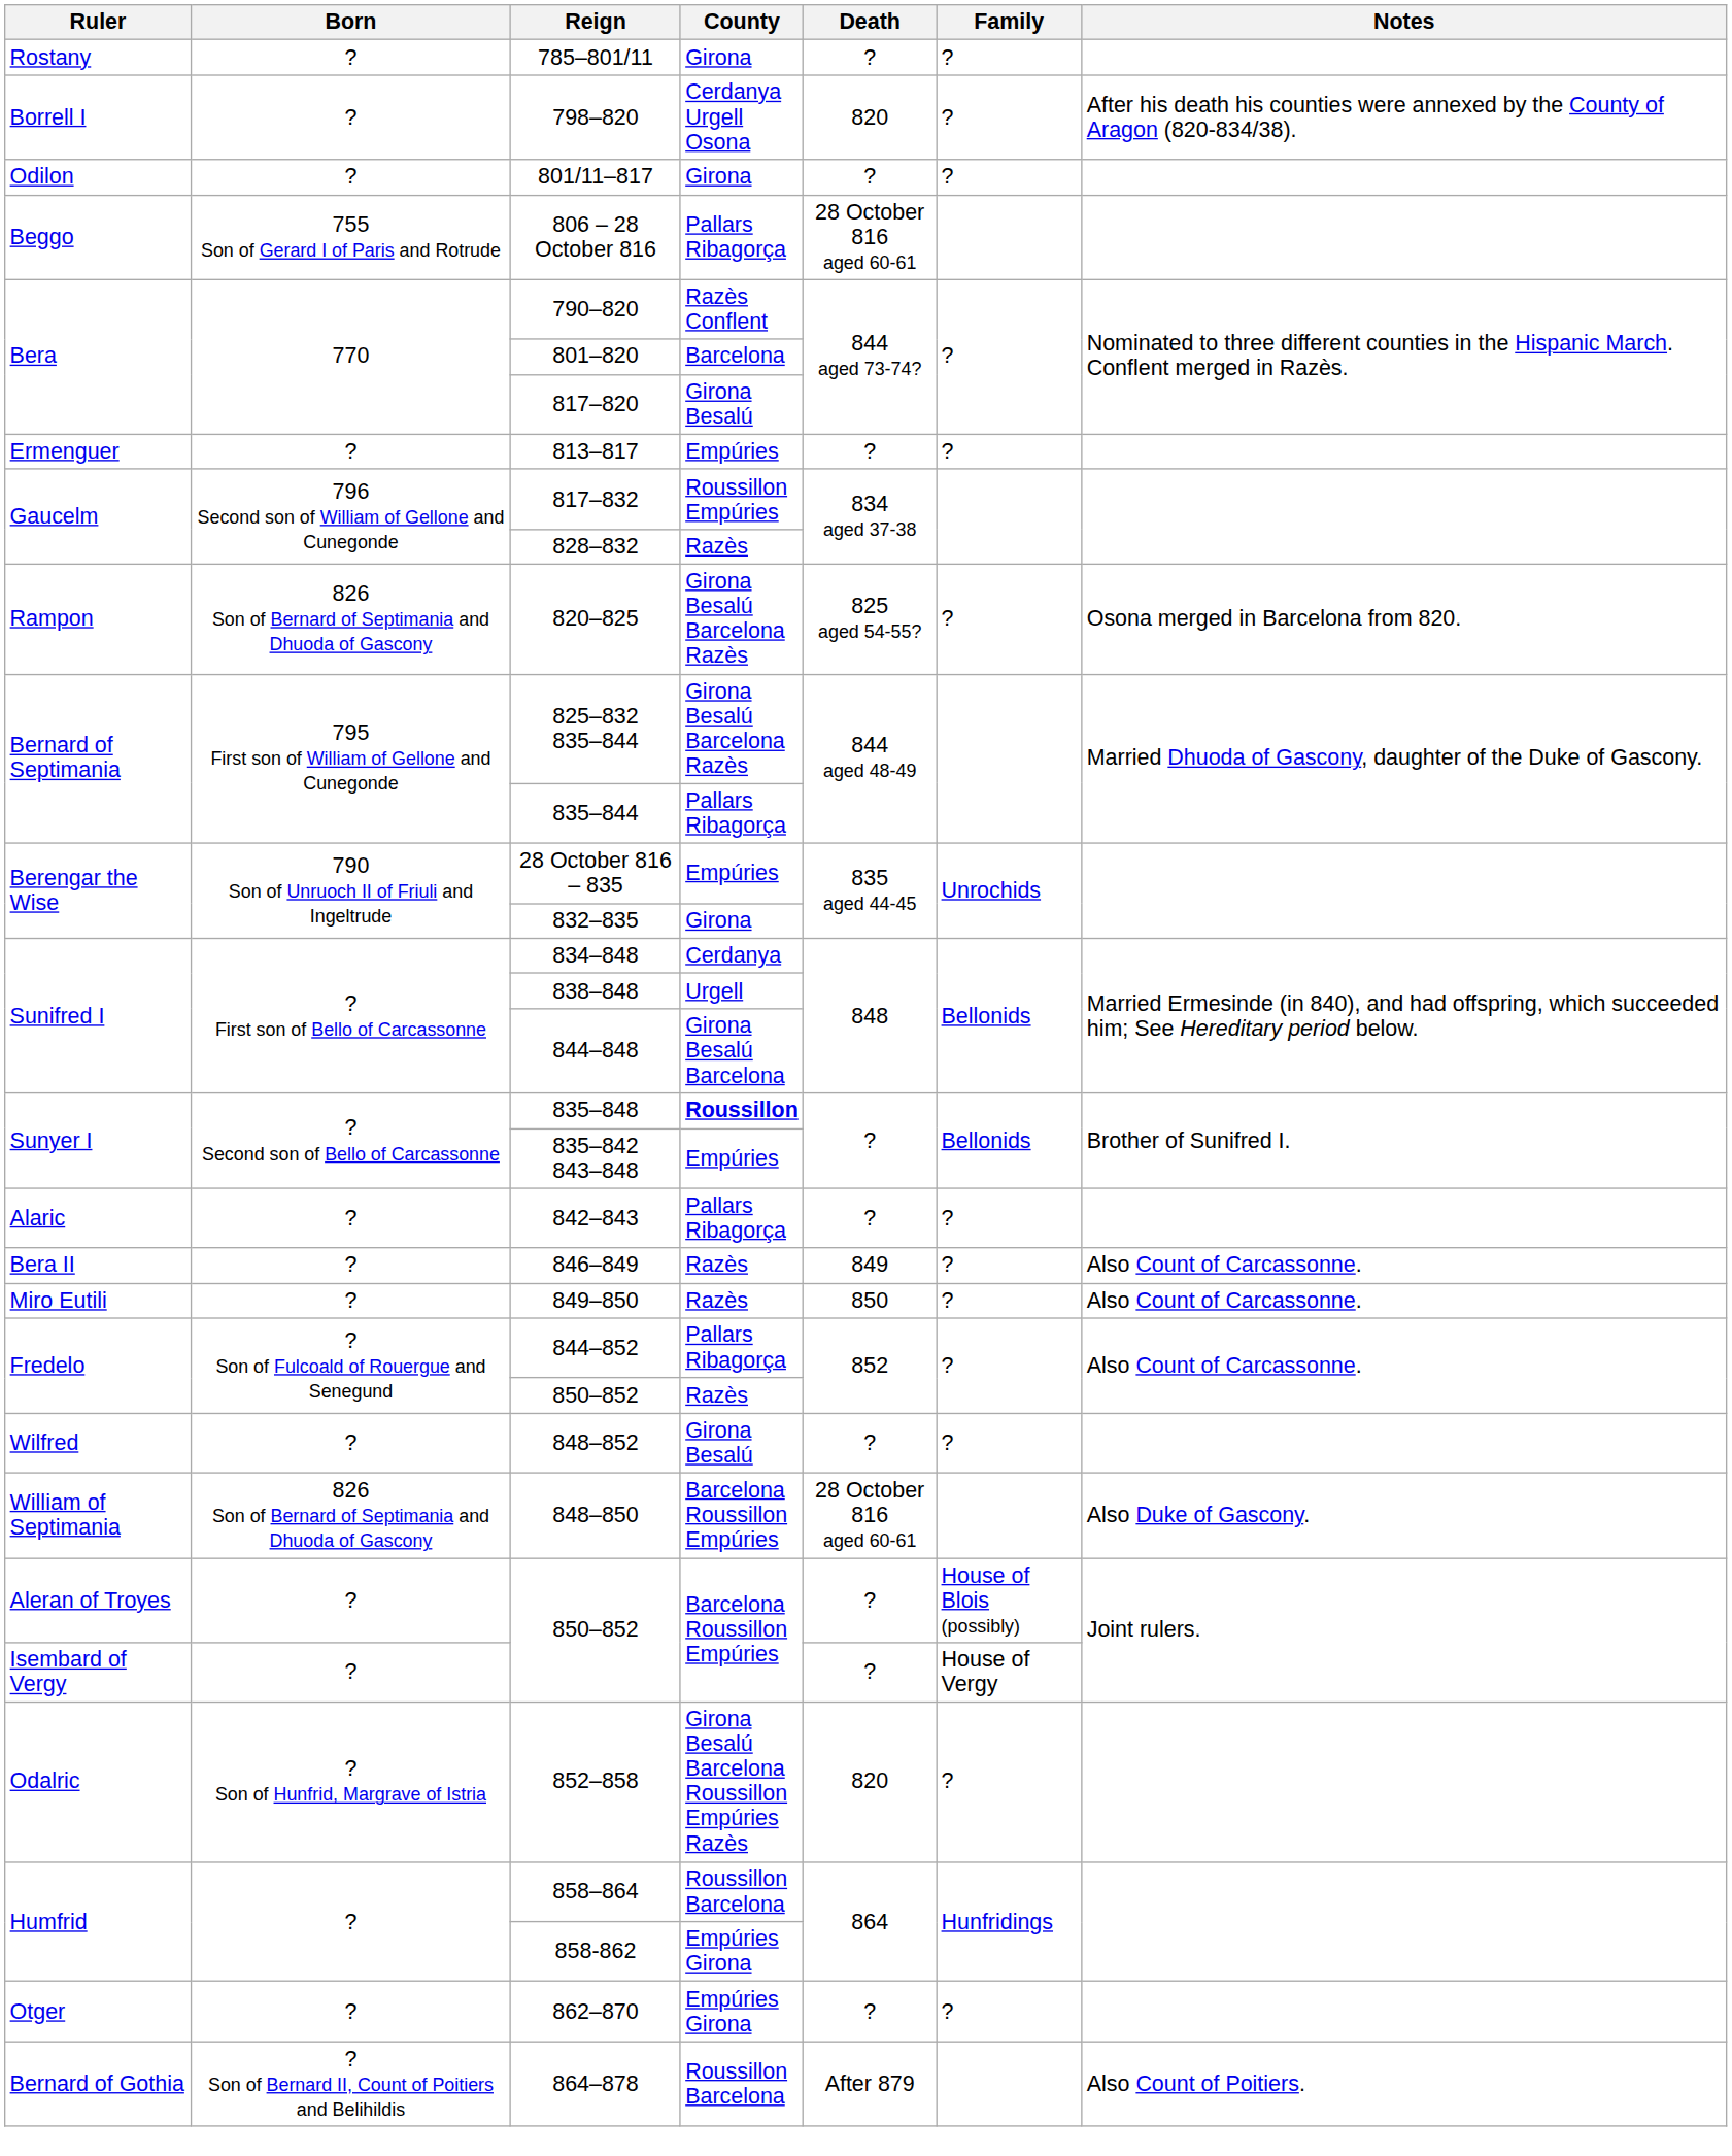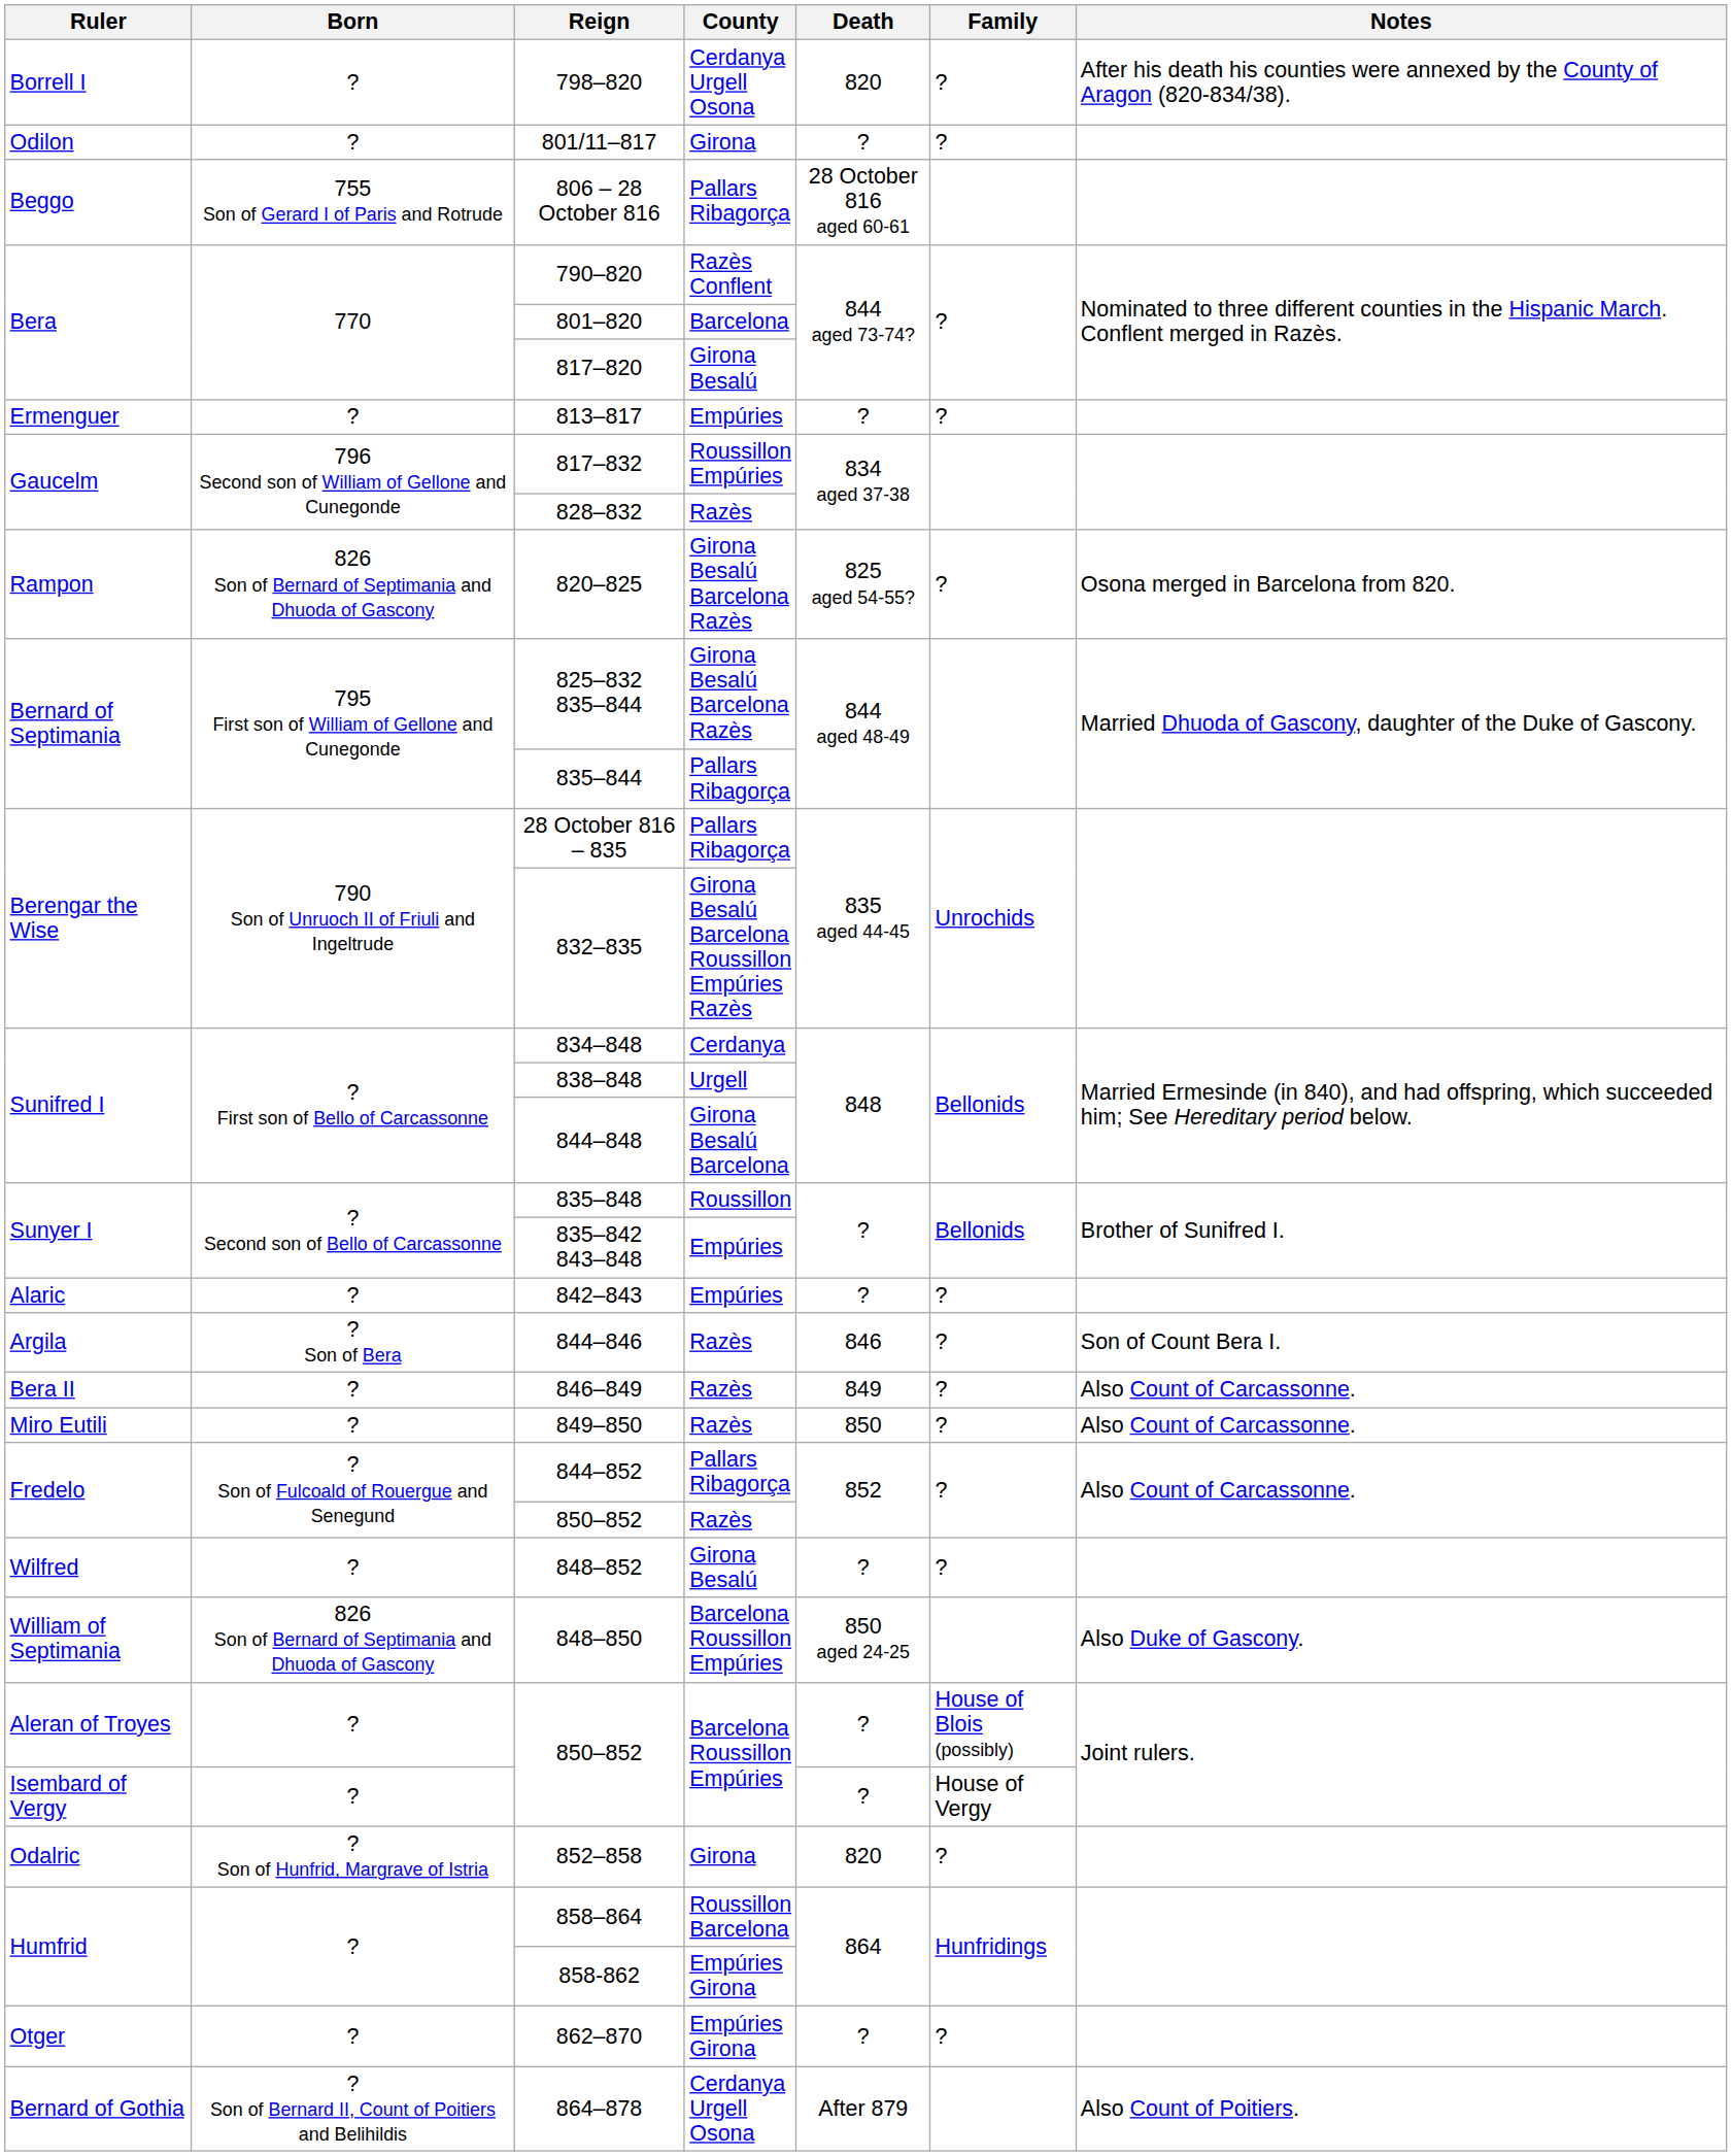- row: Rostany | ? | 785–801/11 | Girona | ? | ?
28 October 816 – 835 | County: Empúries -> Pallars Ribagorça
832–835 | County: Girona -> Girona Besalú Barcelona Roussillon Empúries Razès
835–848 | County: bold -> normal
842–843 | County: Pallars Ribagorça -> Empúries
+ row: Argila | ? Son of Bera | 844–846 | Razès | 846 | ? | Son of Count Bera I.
848–850 | Death: 28 October 816 aged 60-61 -> 850 aged 24-25
852–858 | County: Girona Besalú Barcelona Roussillon Empúries Razès -> Girona
864–878 | County: Roussillon Barcelona -> Cerdanya Urgell Osona
